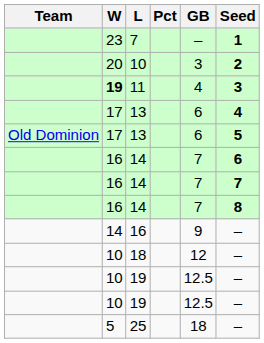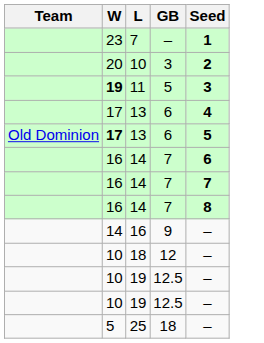- column: Pct
11 | GB: 4 -> 5
Old Dominion / 13 | W: normal -> bold
